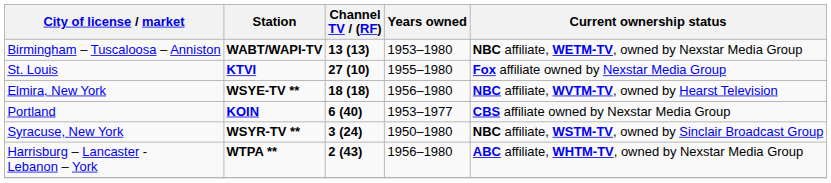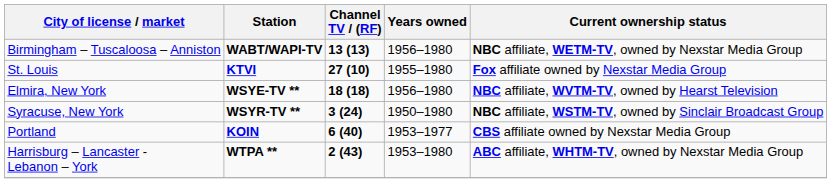Birmingham – Tuscaloosa – Anniston | Years owned: 1953–1980 -> 1956–1980
rows swapped: Syracuse, New York <-> Portland
Harrisburg – Lancaster - Lebanon – York | Years owned: 1956–1980 -> 1953–1980
